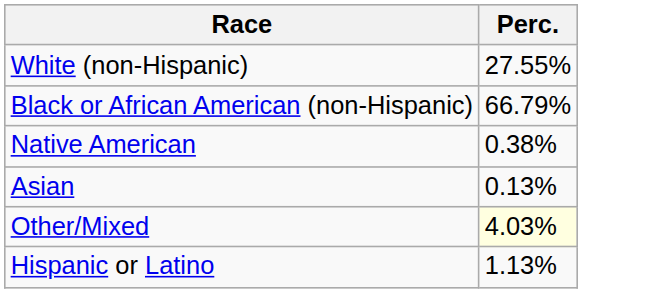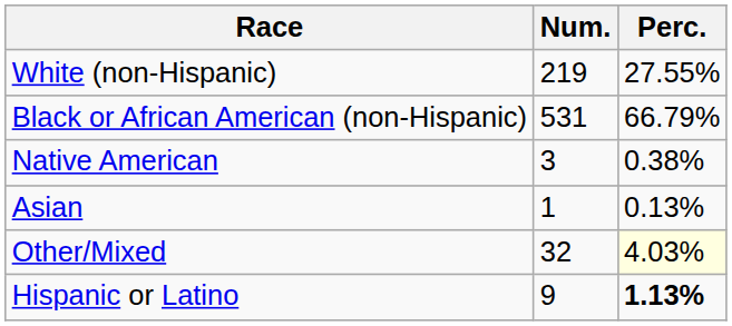+ column: Num. | 219 | 531 | 3 | 1 | 32 | 9
Hispanic or Latino | Perc.: normal -> bold
